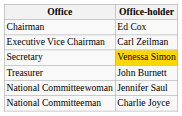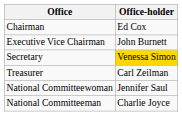Executive Vice Chairman | Office-holder: Carl Zeilman -> John Burnett
Treasurer | Office-holder: John Burnett -> Carl Zeilman
